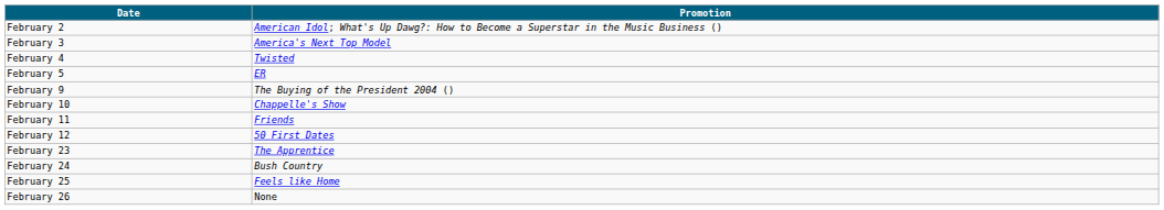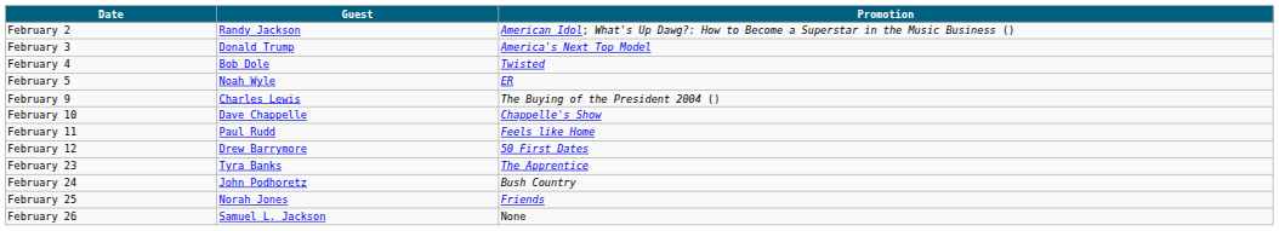+ column: Guest | Randy Jackson | Donald Trump | Bob Dole | Noah Wyle | Charles Lewis | Dave Chappelle | Paul Rudd | Drew Barrymore | Tyra Banks | John Podhoretz | Norah Jones | Samuel L. Jackson
February 11 | Promotion: Friends -> Feels like Home
February 25 | Promotion: Feels like Home -> Friends
